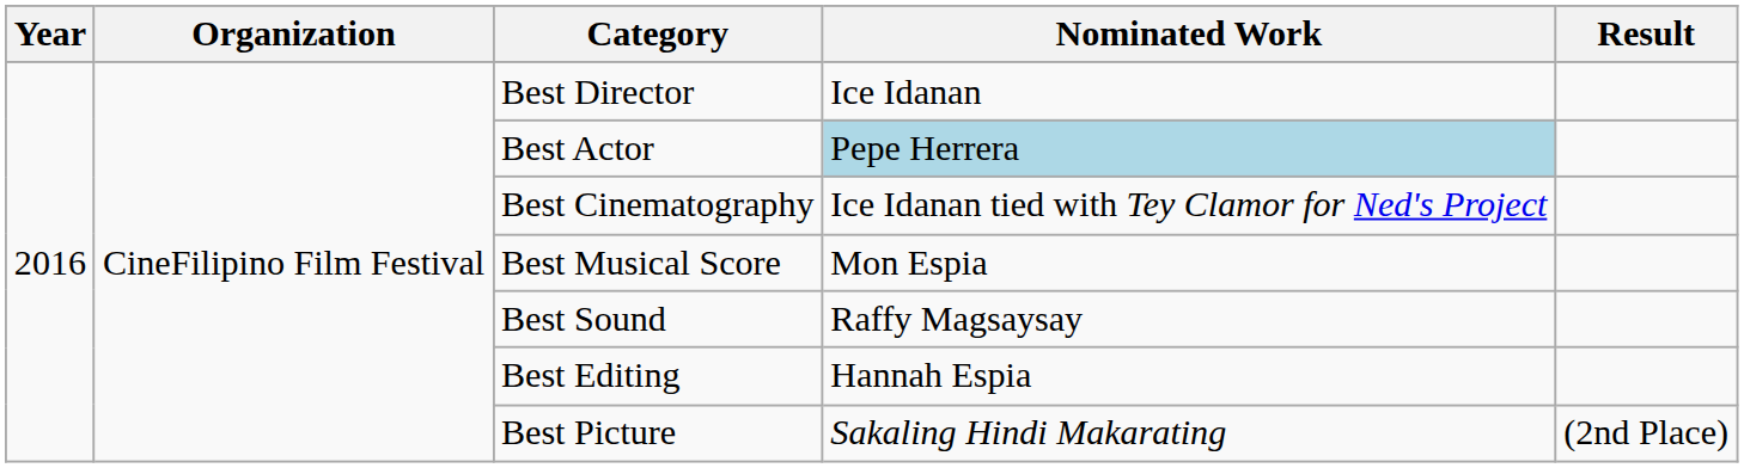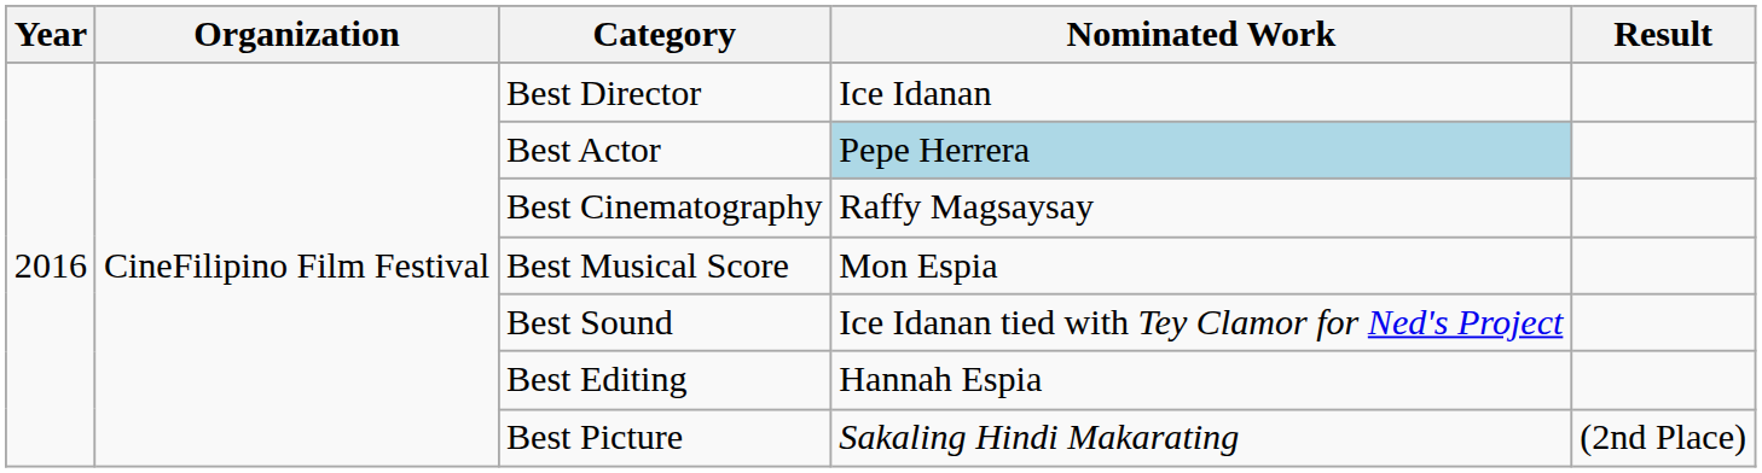Best Cinematography | Nominated Work: Ice Idanan tied with Tey Clamor for Ned's Project -> Raffy Magsaysay
Best Sound | Nominated Work: Raffy Magsaysay -> Ice Idanan tied with Tey Clamor for Ned's Project
